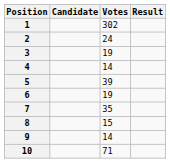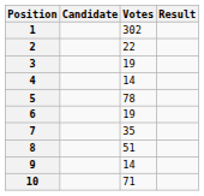2 | Votes: 24 -> 22
5 | Votes: 39 -> 78
8 | Votes: 15 -> 51
